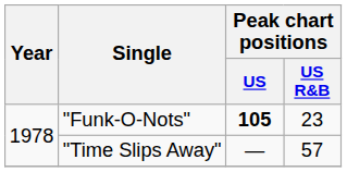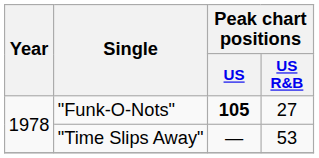"Funk-O-Nots" | Peak chart positions / US R&B: 23 -> 27
"Time Slips Away" | Peak chart positions / US R&B: 57 -> 53
